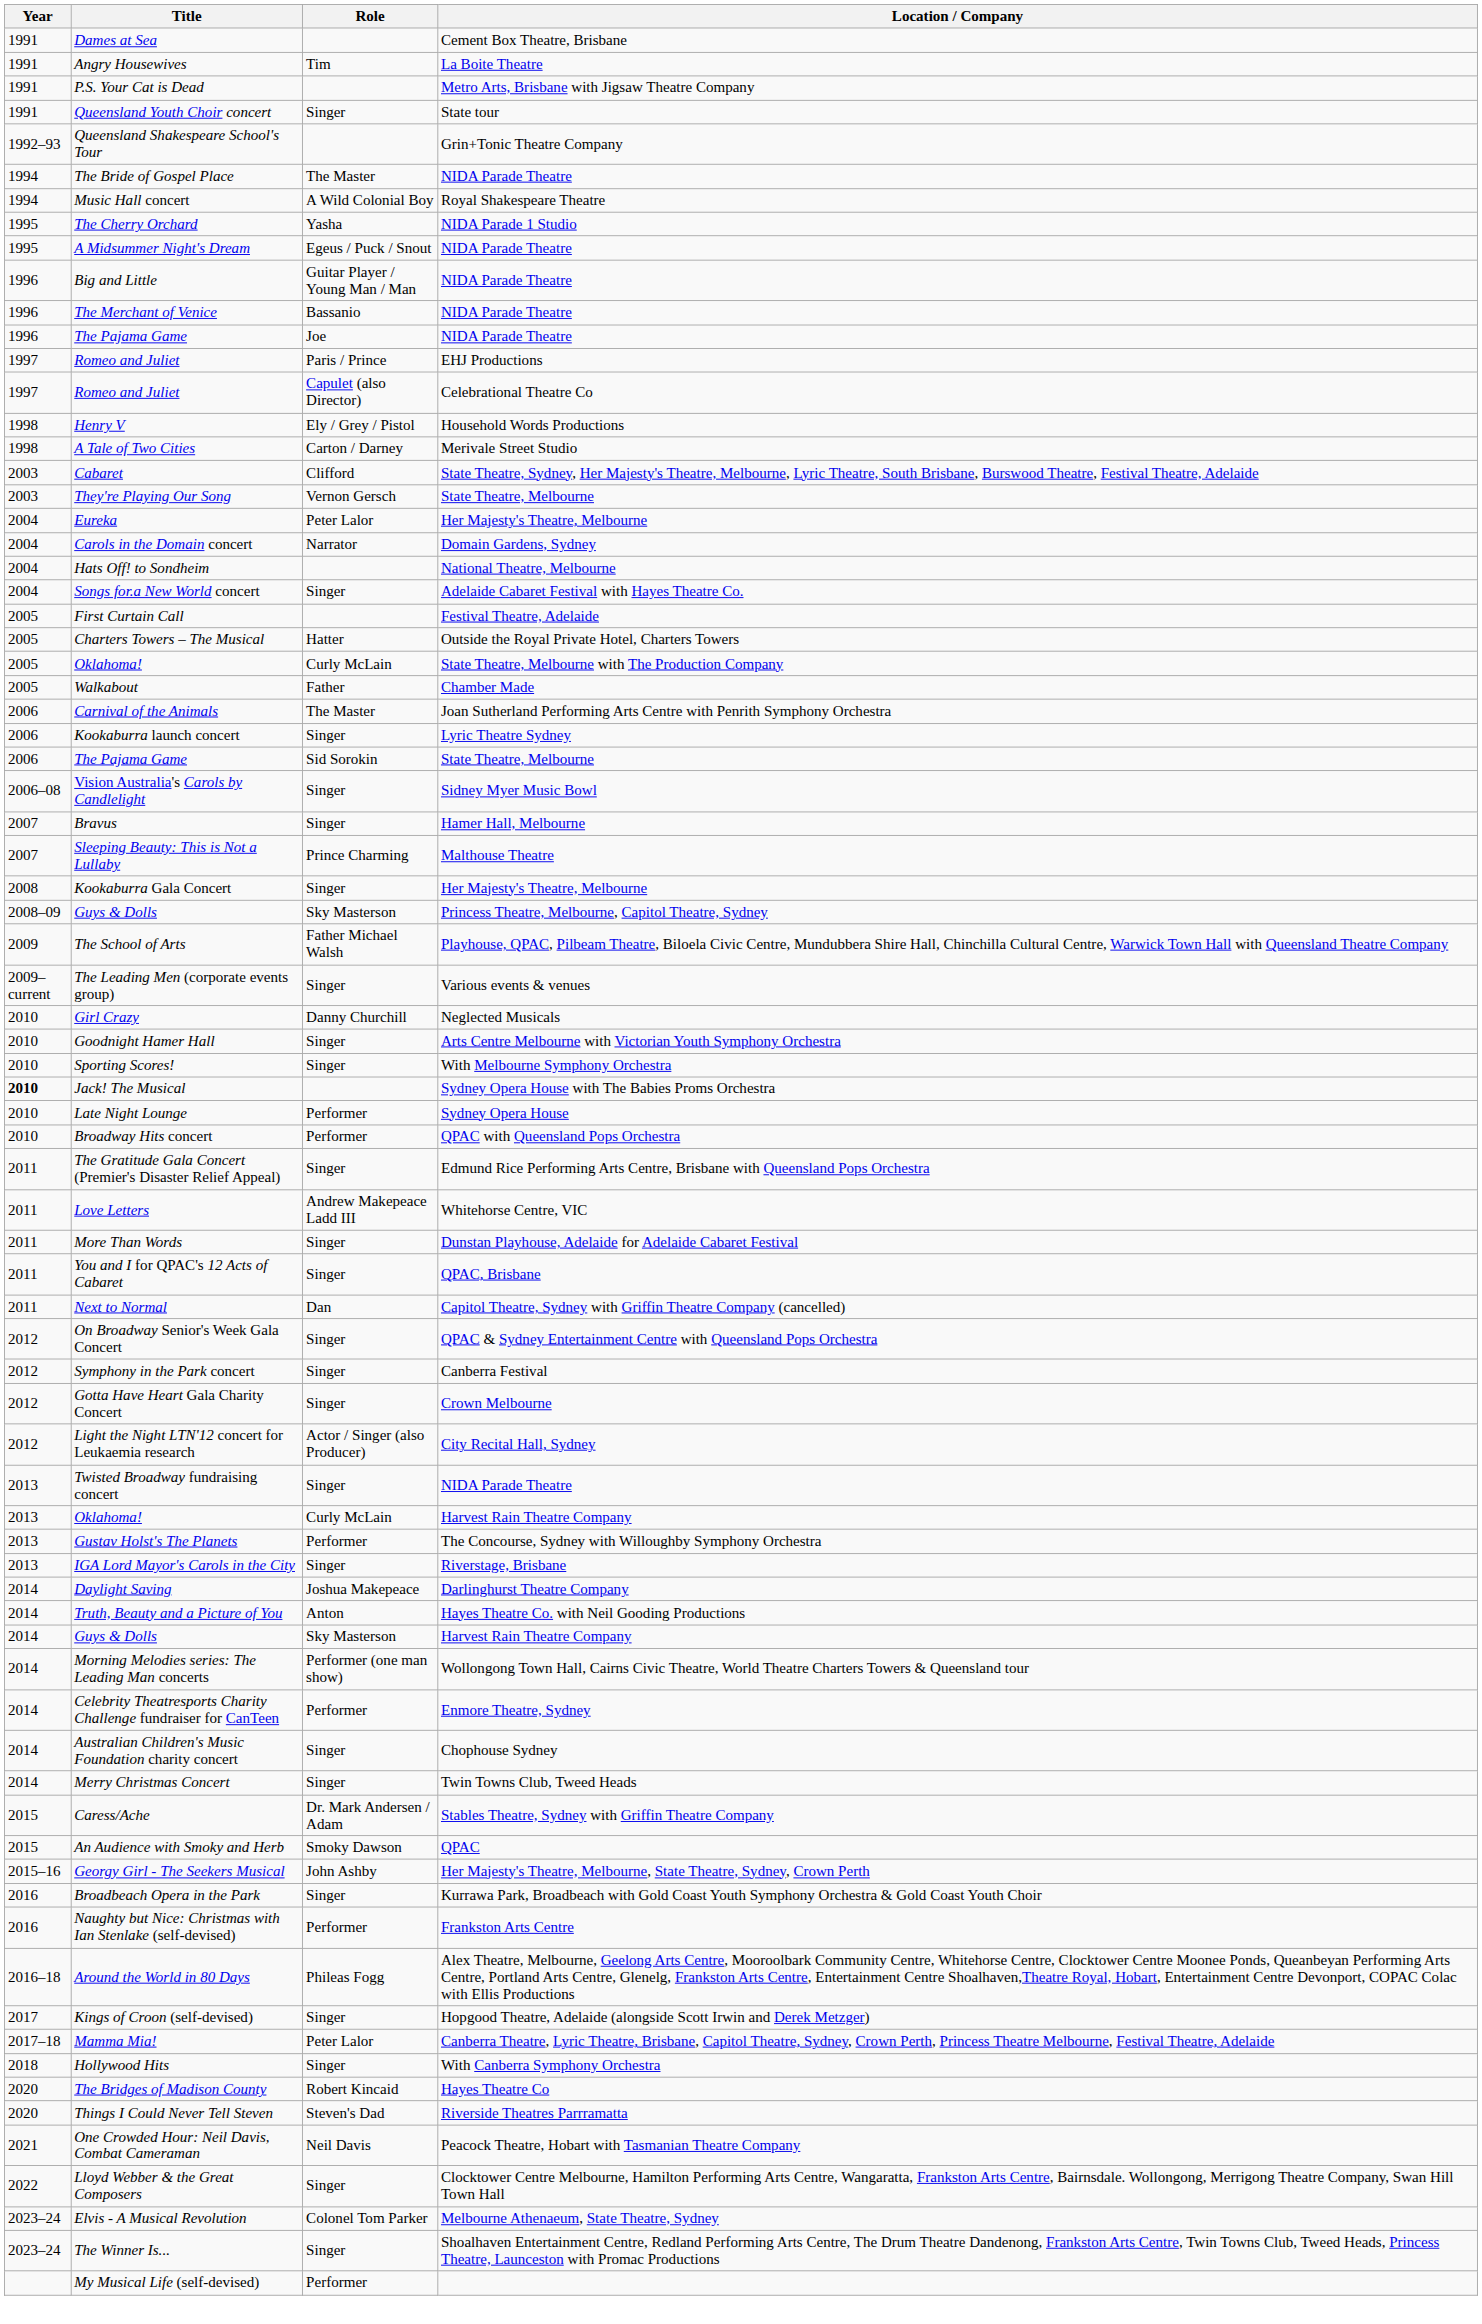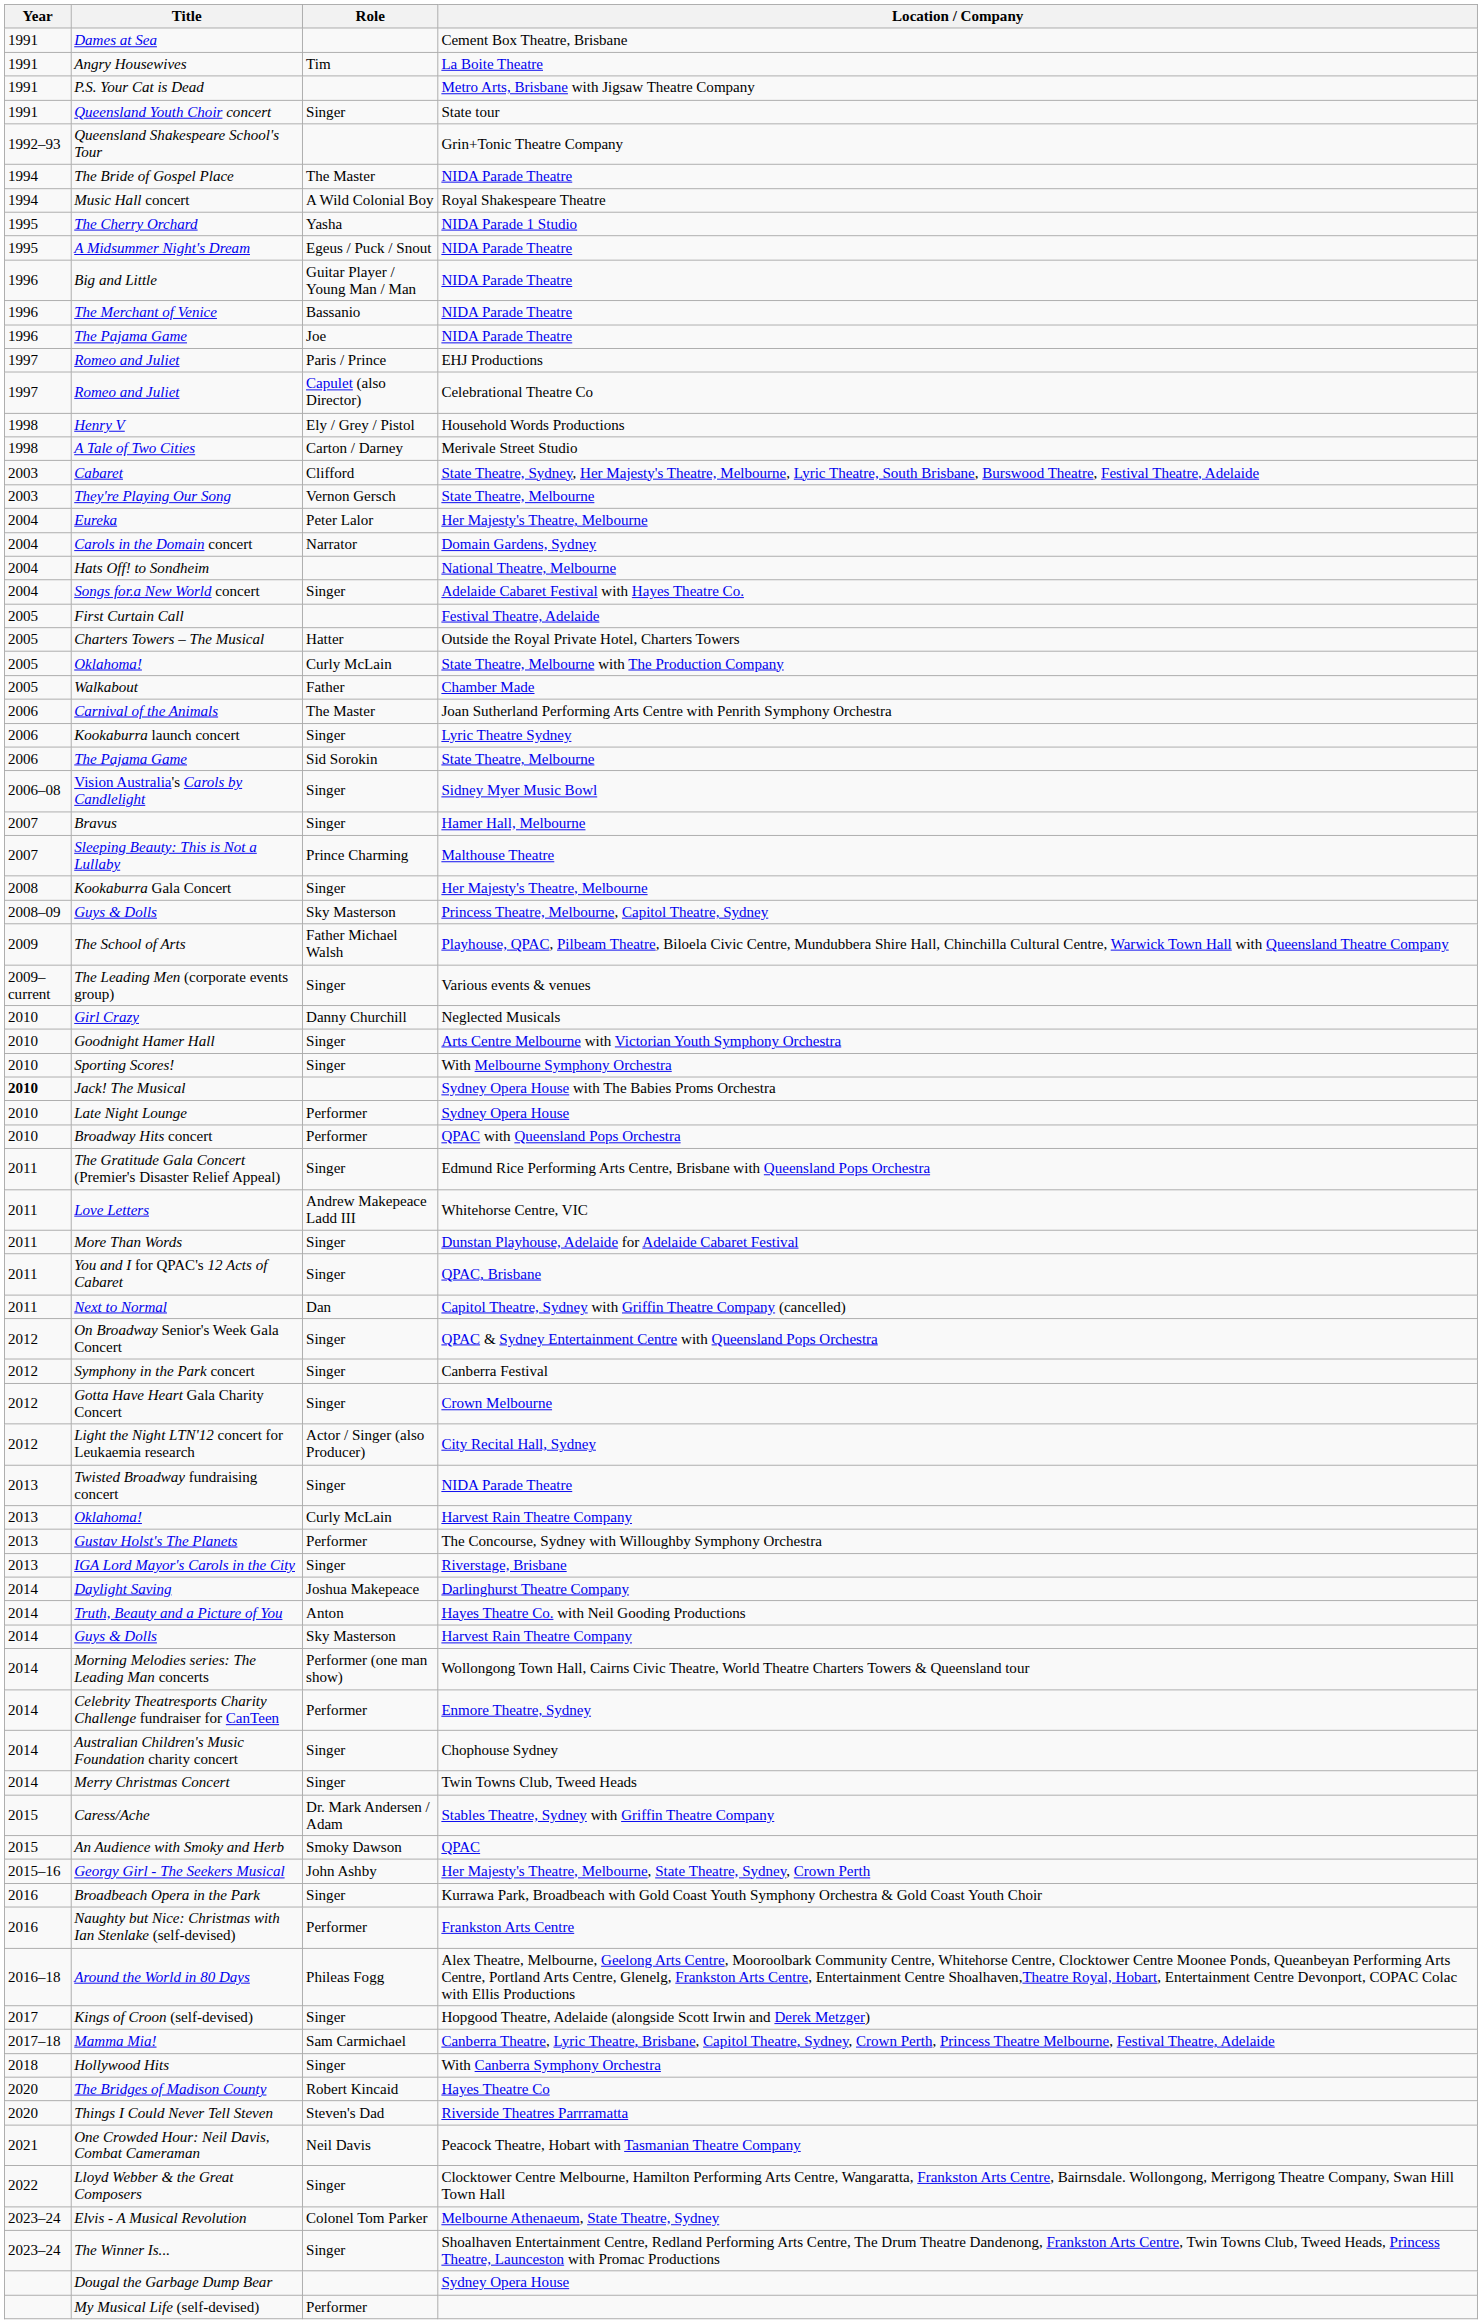Mamma Mia! | Role: Peter Lalor -> Sam Carmichael
+ row: Dougal the Garbage Dump Bear | Sydney Opera House
